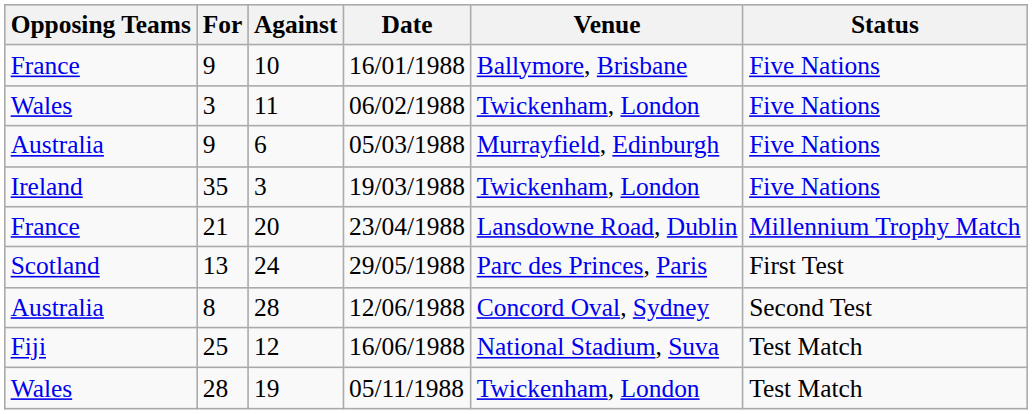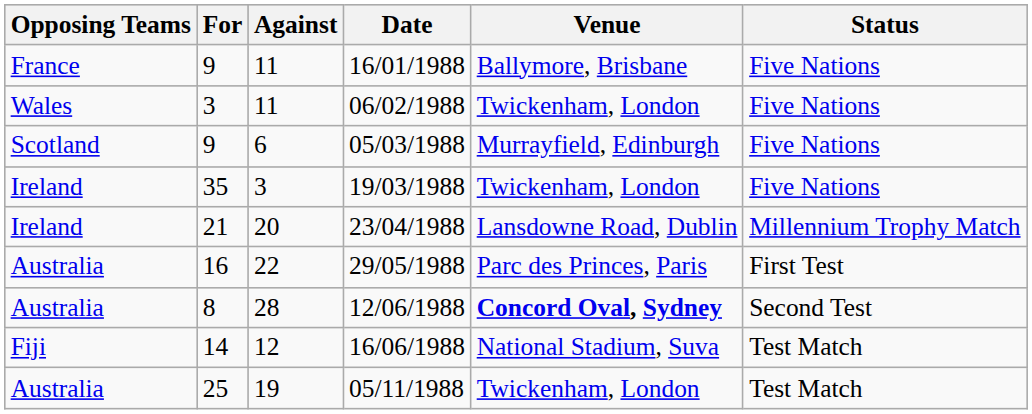16/01/1988 | Against: 10 -> 11
05/03/1988 | Opposing Teams: Australia -> Scotland
23/04/1988 | Opposing Teams: France -> Ireland
29/05/1988 | Opposing Teams: Scotland -> Australia
29/05/1988 | For: 13 -> 16
29/05/1988 | Against: 24 -> 22
12/06/1988 | Venue: normal -> bold
16/06/1988 | For: 25 -> 14
05/11/1988 | Opposing Teams: Wales -> Australia
05/11/1988 | For: 28 -> 25
